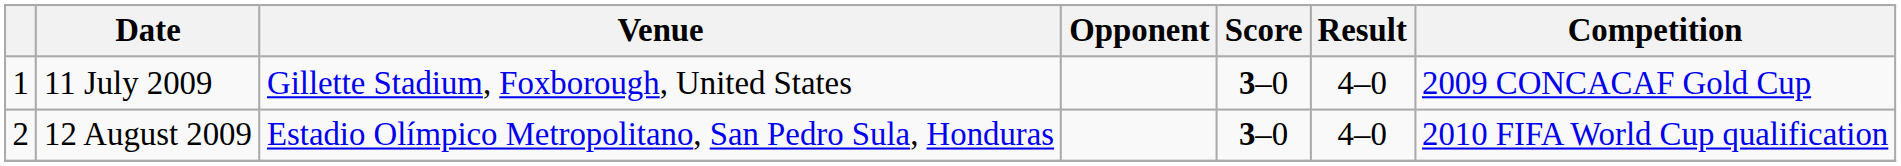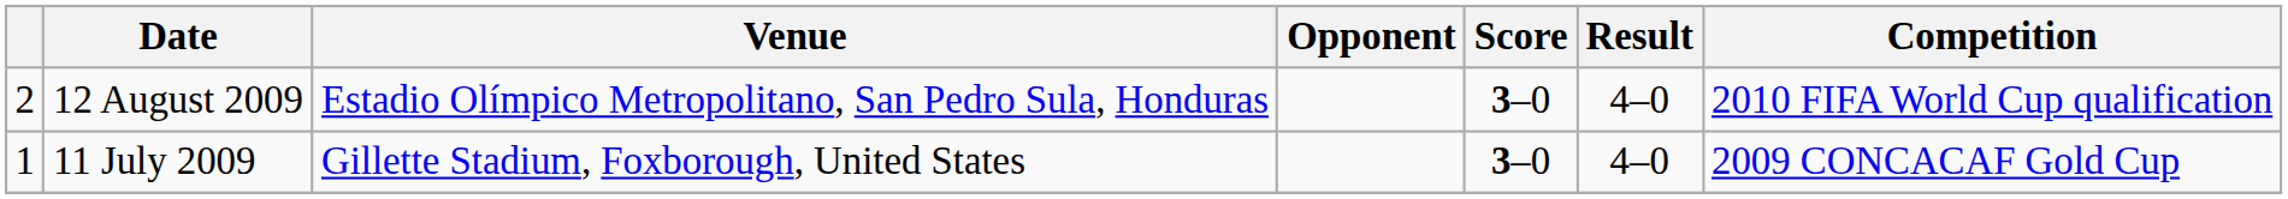rows swapped: 11 July 2009 <-> 12 August 2009
